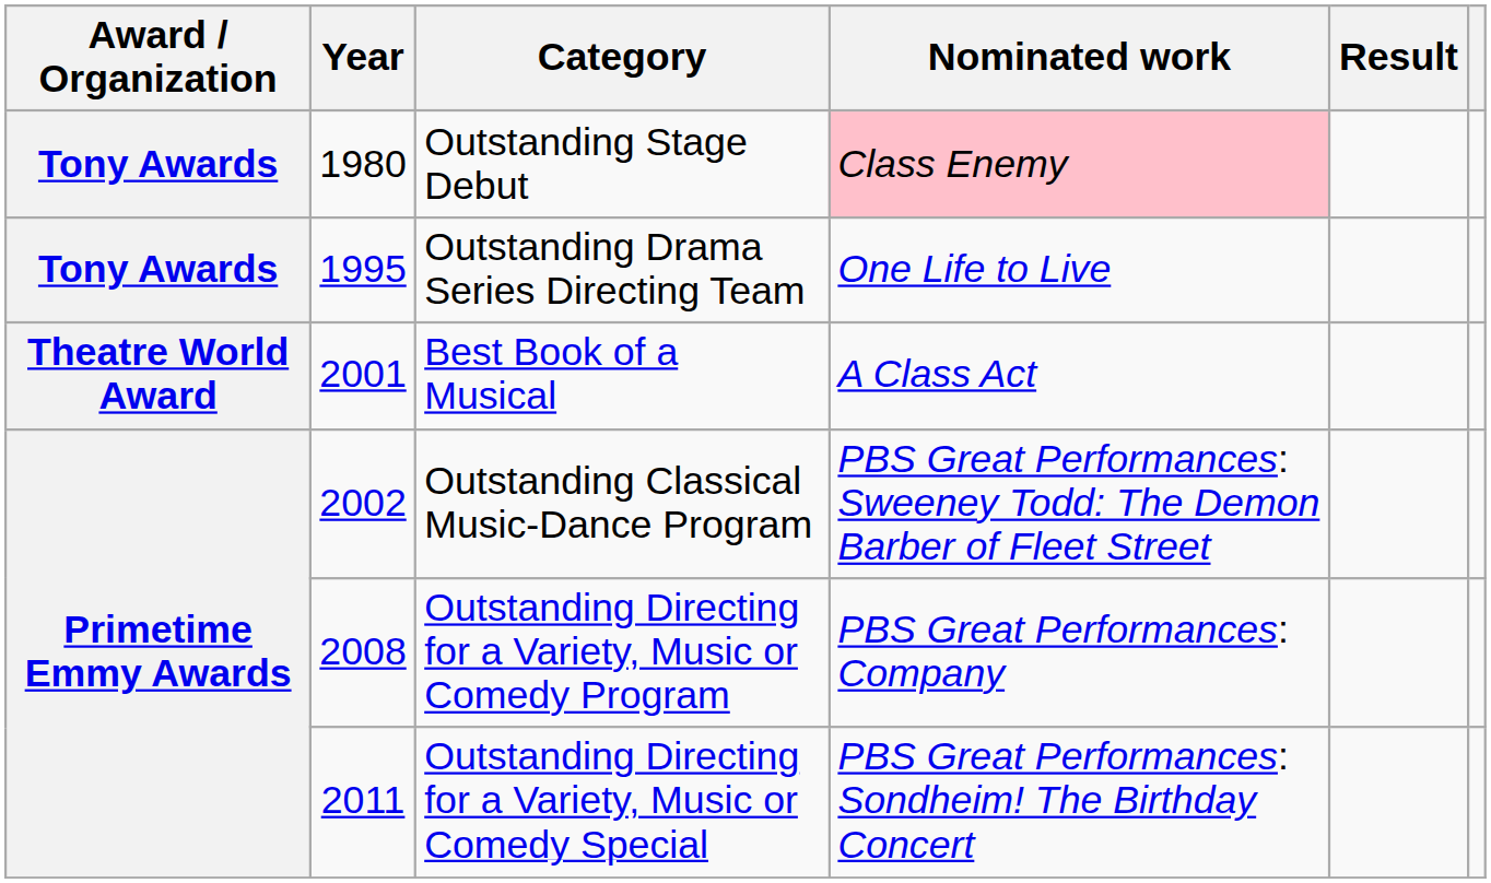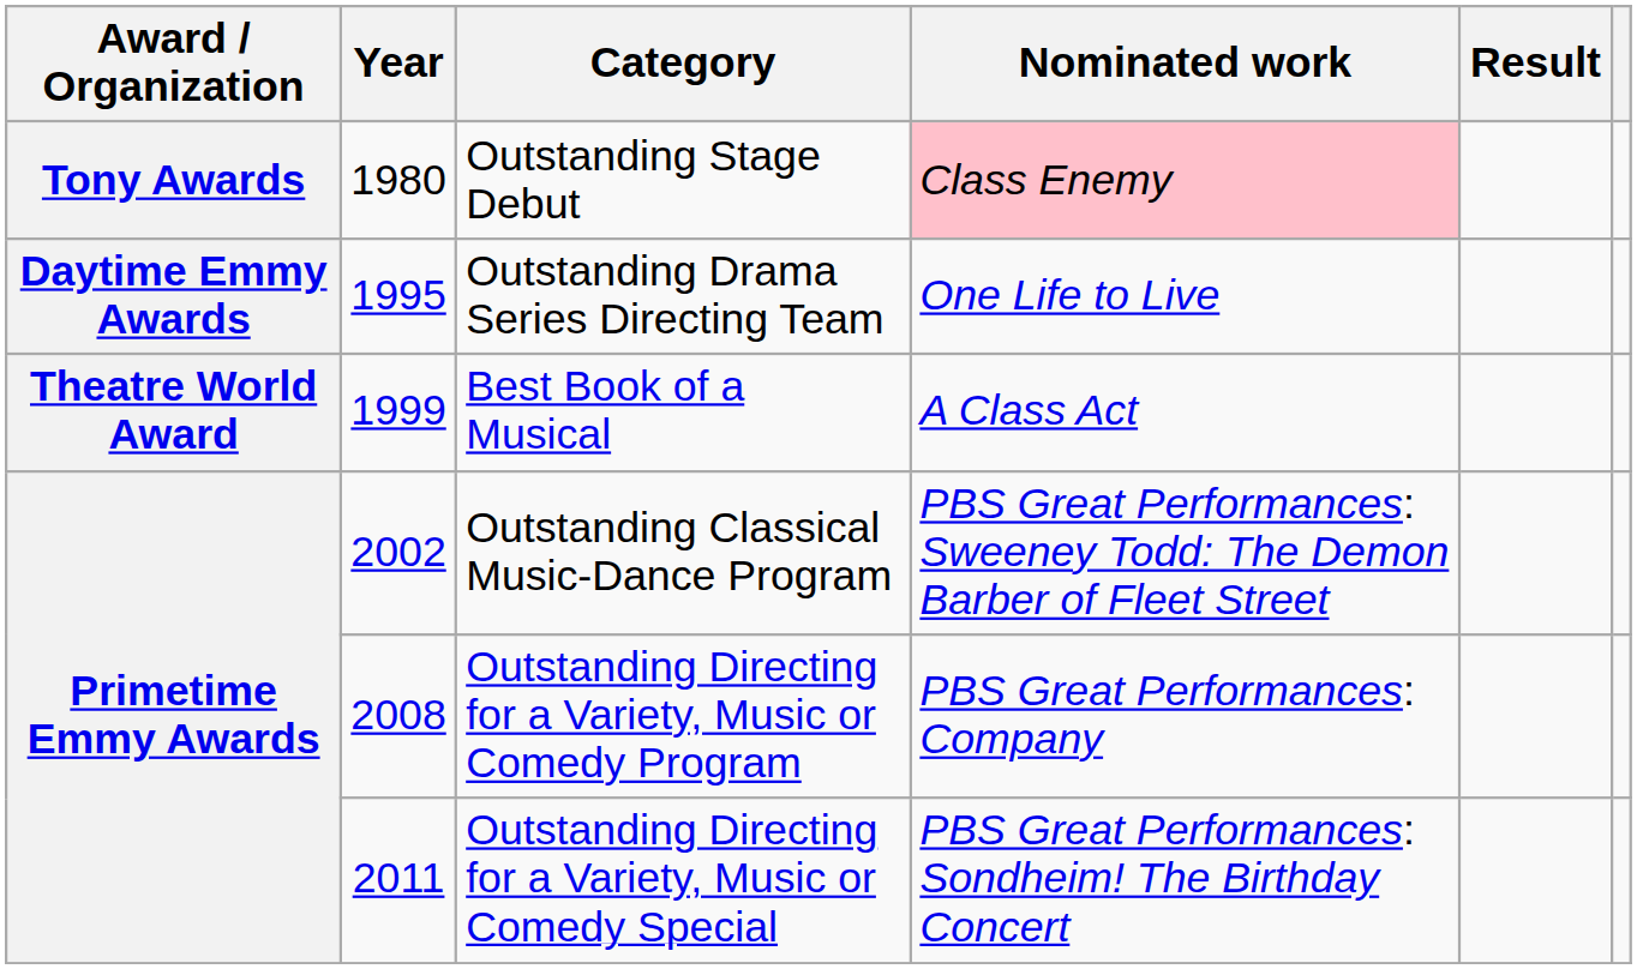Outstanding Drama Series Directing Team | Award / Organization: Tony Awards -> Daytime Emmy Awards
Best Book of a Musical | Year: 2001 -> 1999
